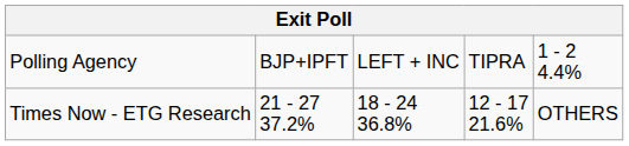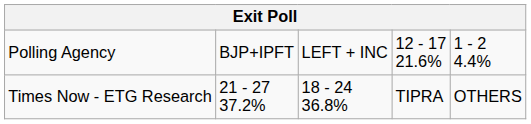Polling Agency | column 4: TIPRA -> 12 - 17 21.6%
Times Now - ETG Research | column 4: 12 - 17 21.6% -> TIPRA
